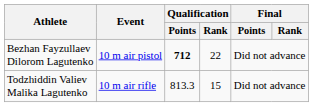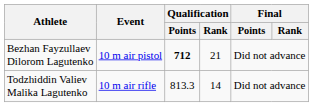Bezhan Fayzullaev Dilorom Lagutenko | Qualification / Rank: 22 -> 21
Todzhiddin Valiev Malika Lagutenko | Qualification / Rank: 15 -> 14
